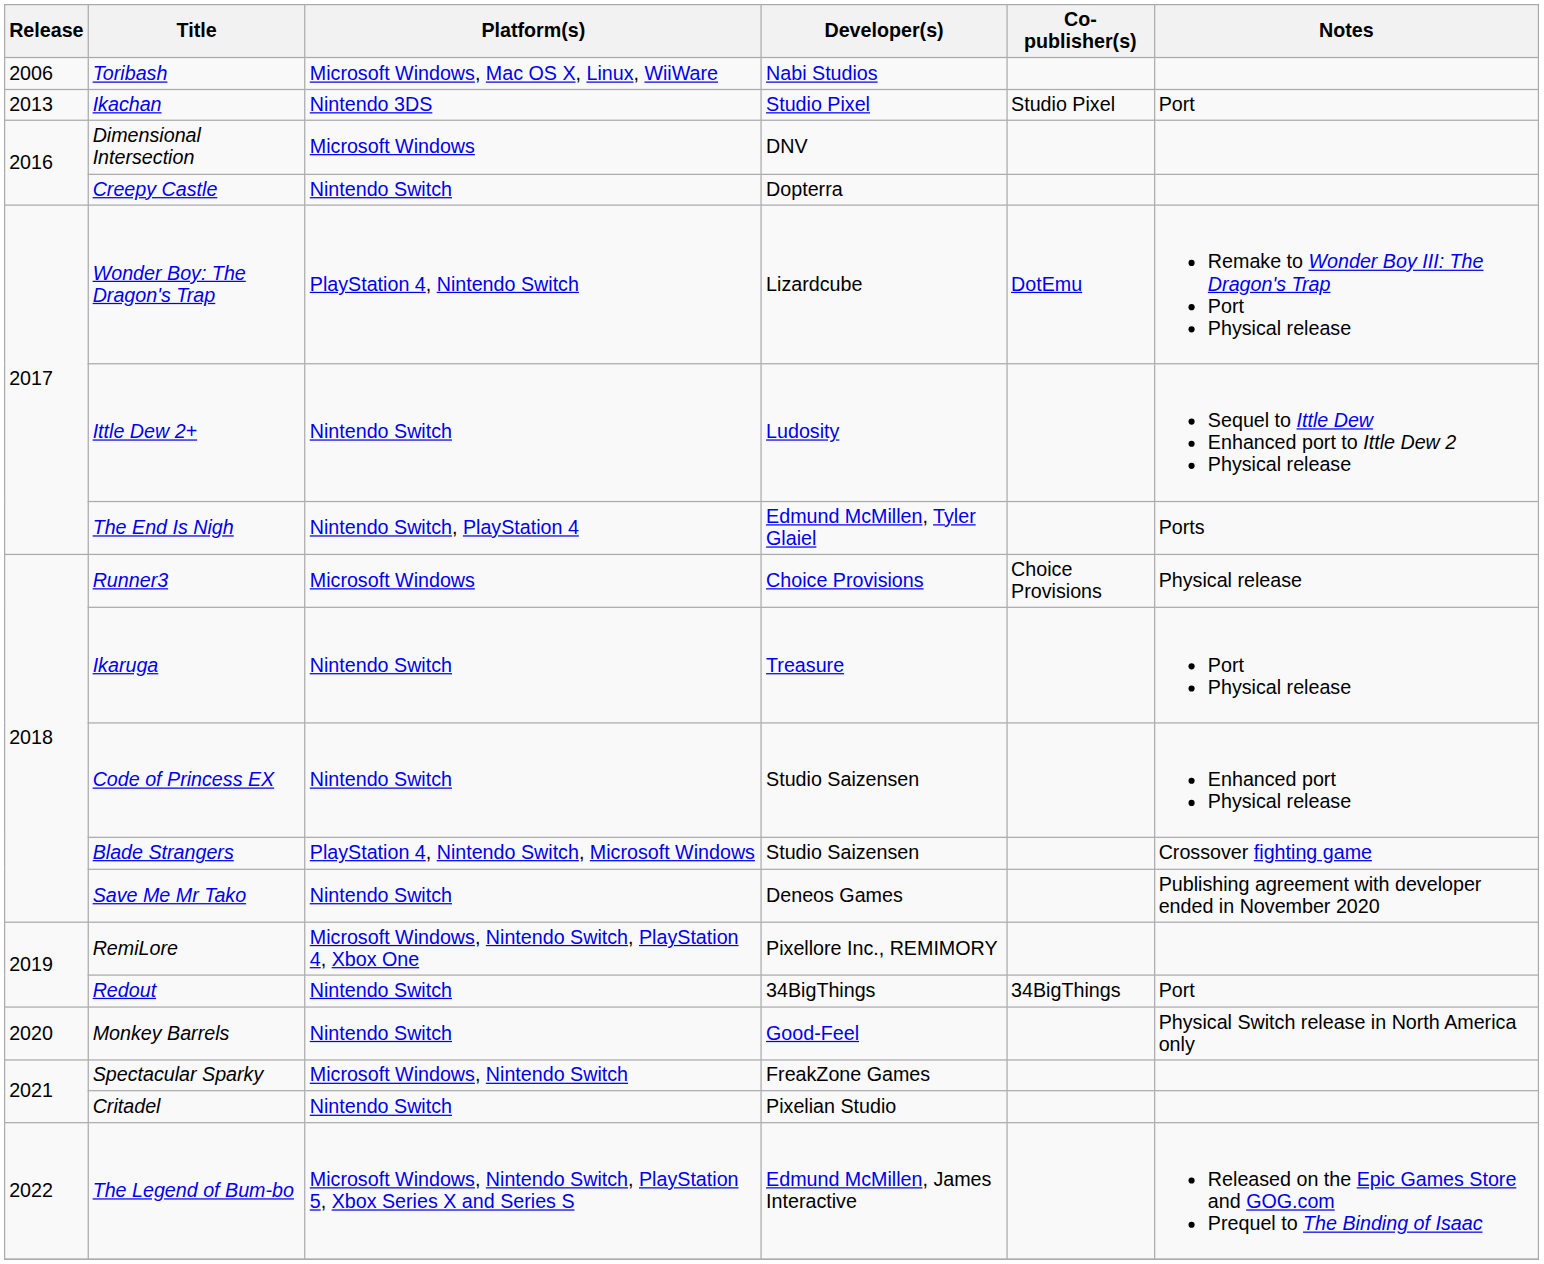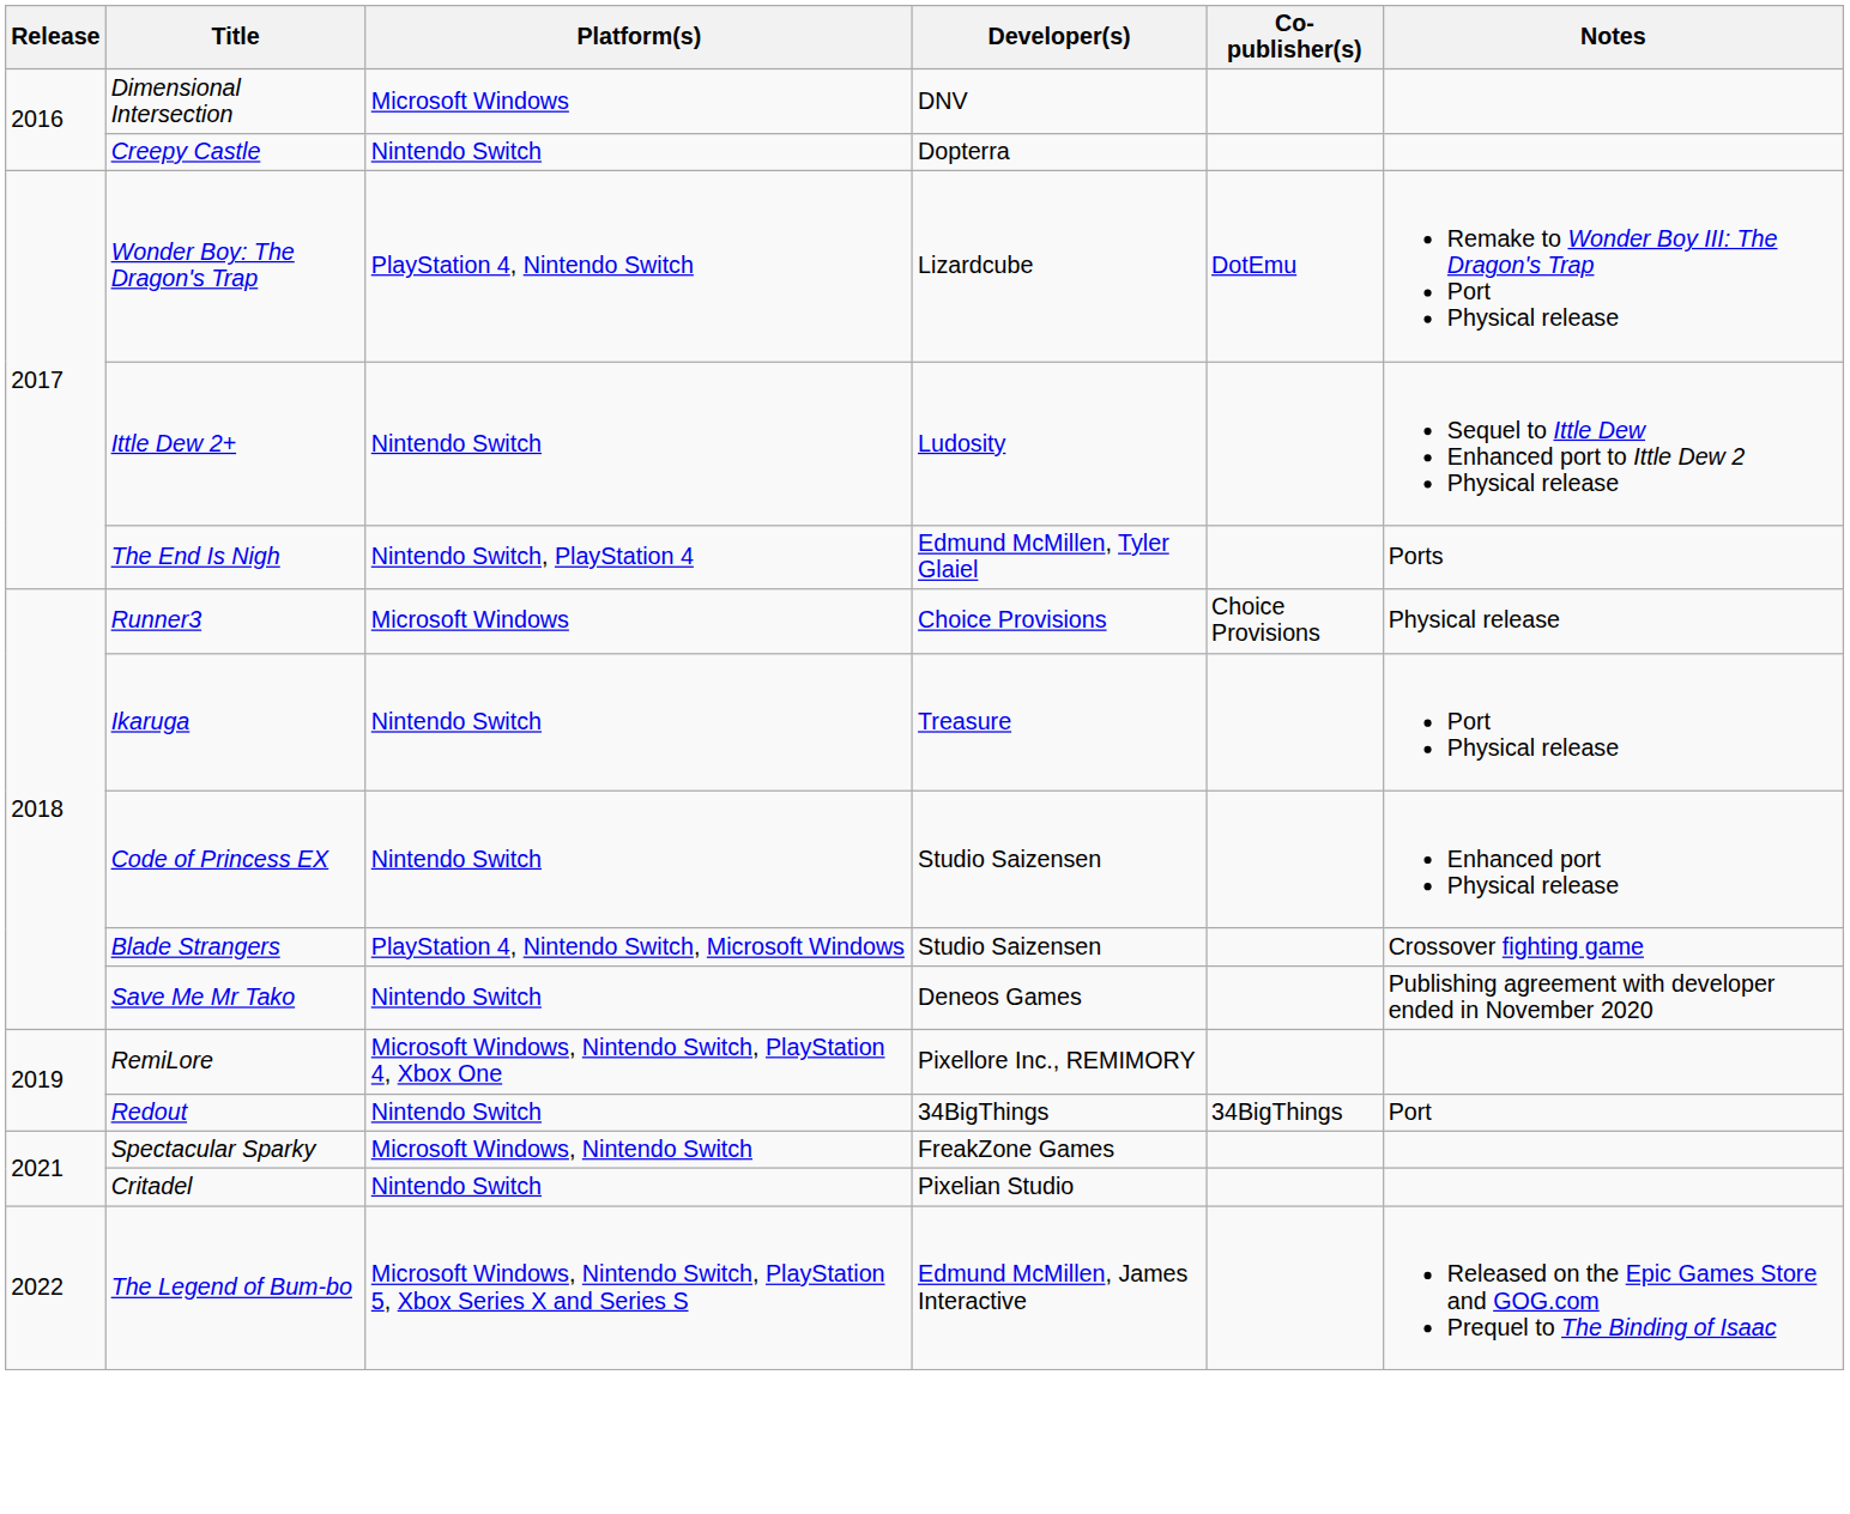- row: 2006 | Toribash | Microsoft Windows, Mac OS X, Linux, WiiWare | Nabi Studios
- row: 2013 | Ikachan | Nintendo 3DS | Studio Pixel | Studio Pixel | Port
- row: 2020 | Monkey Barrels | Nintendo Switch | Good-Feel | Physical Switch release in North America only
